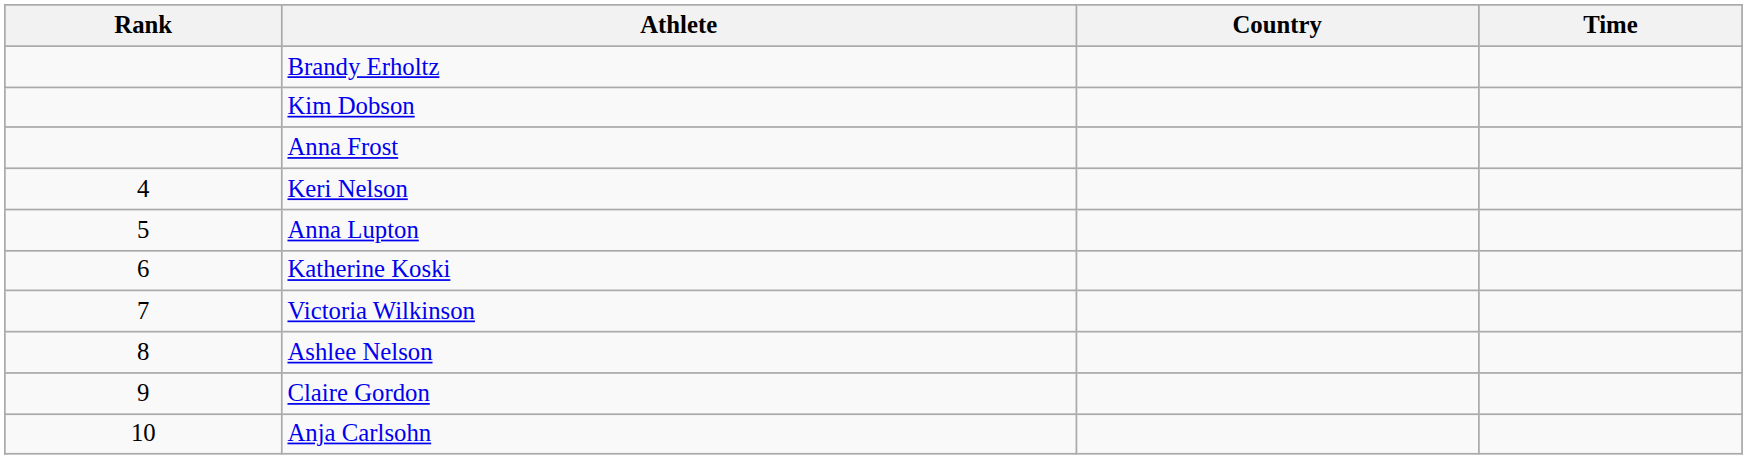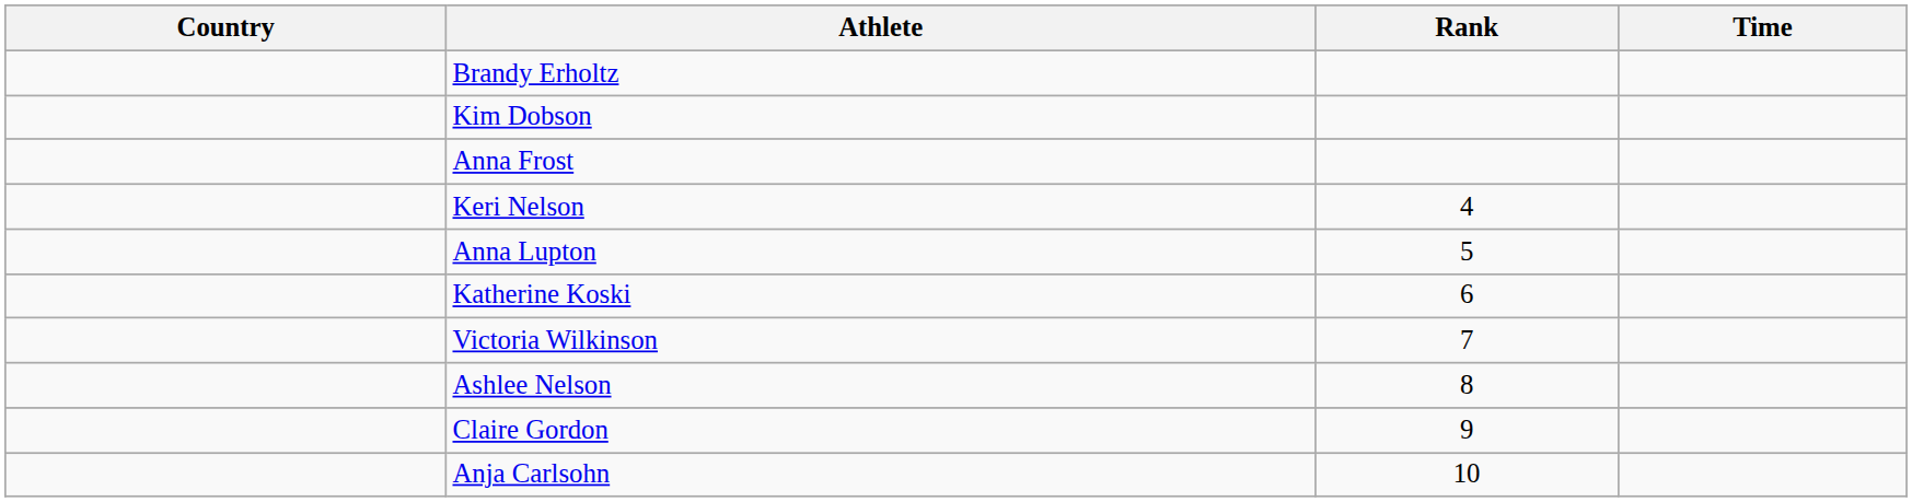columns swapped: Rank <-> Country
